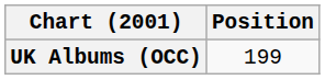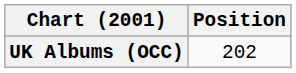UK Albums (OCC) | Position: 199 -> 202
